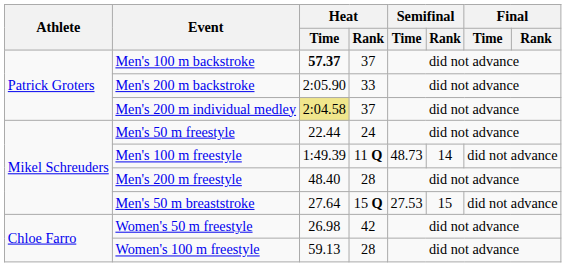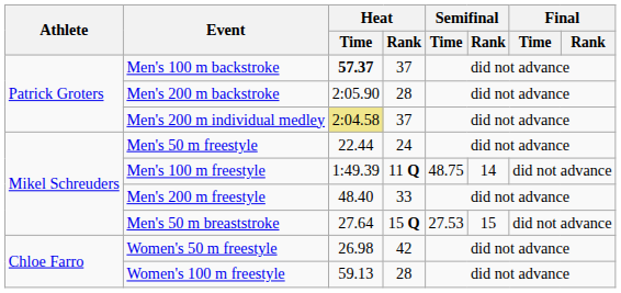Men's 200 m backstroke | Heat / Rank: 33 -> 28
Men's 100 m freestyle | Semifinal / Time: 48.73 -> 48.75
Men's 200 m freestyle | Heat / Rank: 28 -> 33
